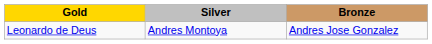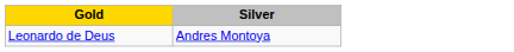- column: Bronze | Andres Jose Gonzalez
